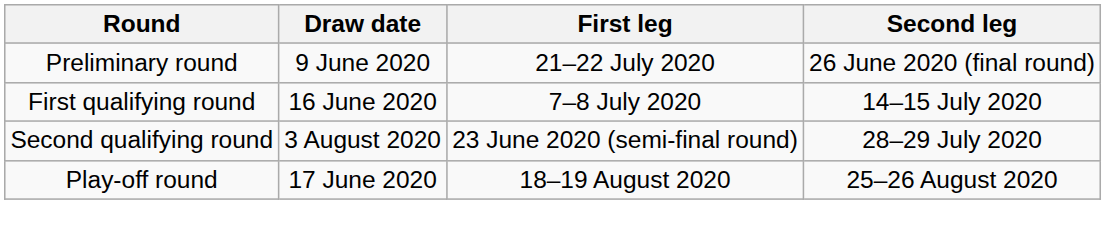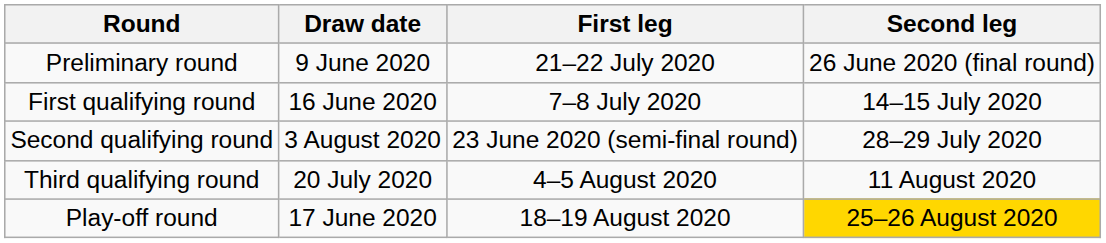+ row: Third qualifying round | 20 July 2020 | 4–5 August 2020 | 11 August 2020
Play-off round | Second leg: no background -> gold background
